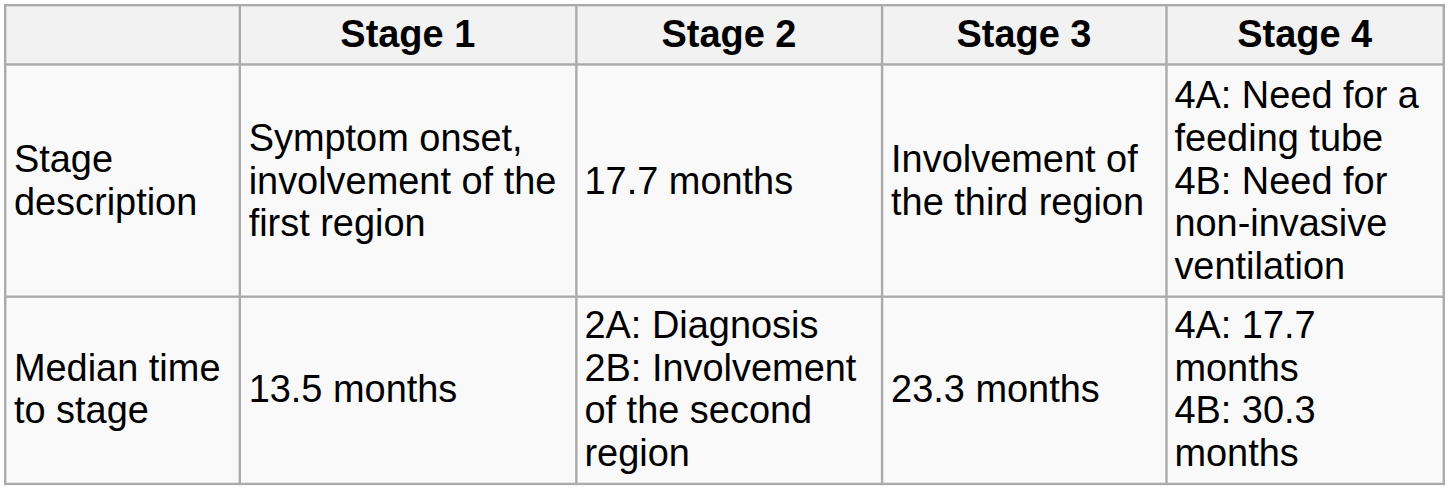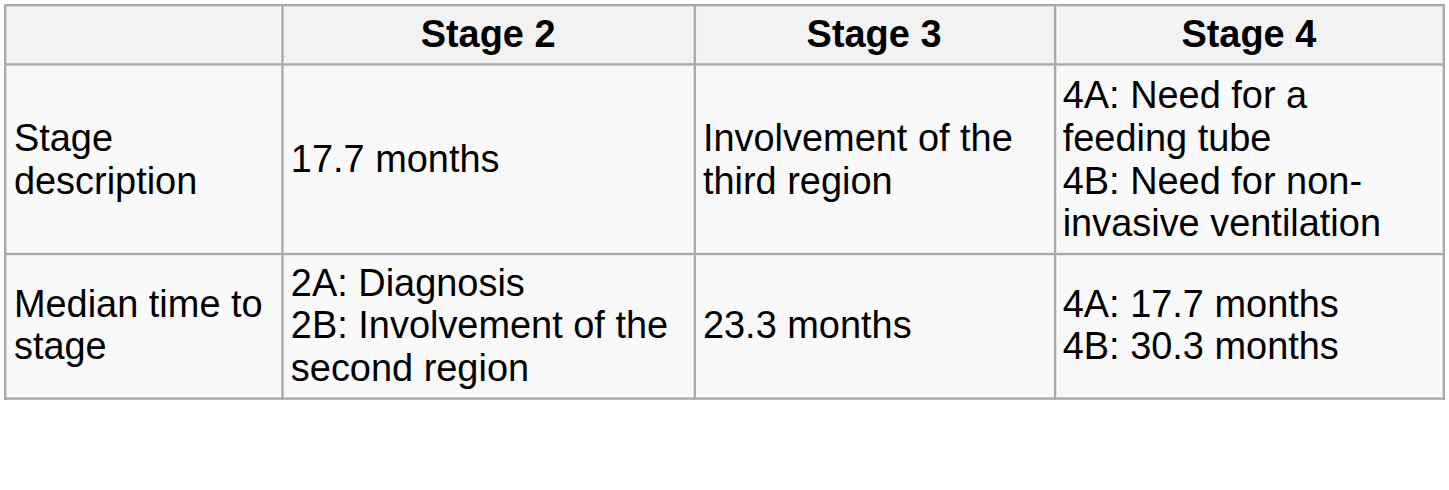- column: Stage 1 | Symptom onset, involvement of the first region | 13.5 months
